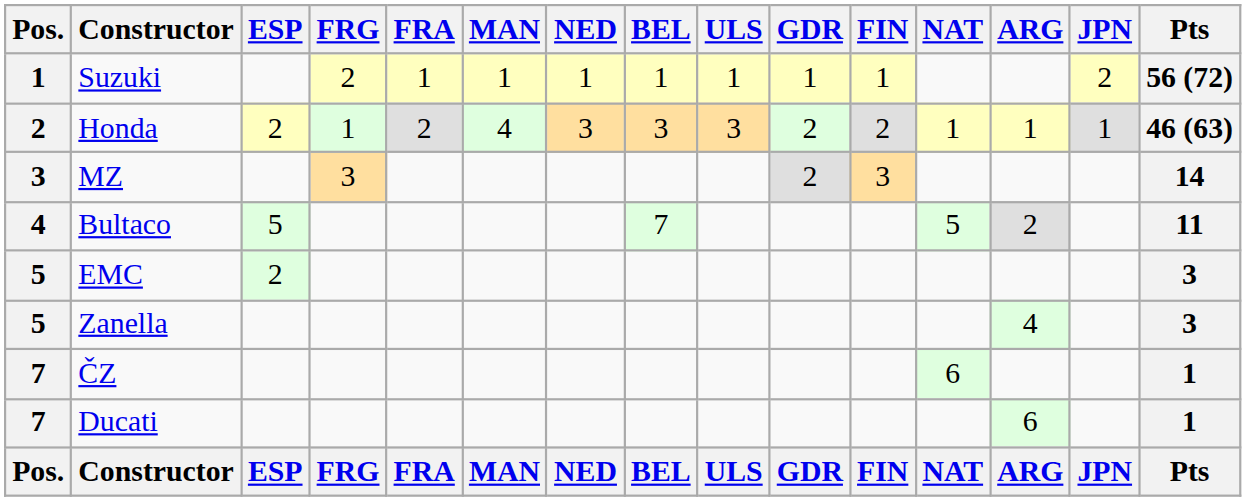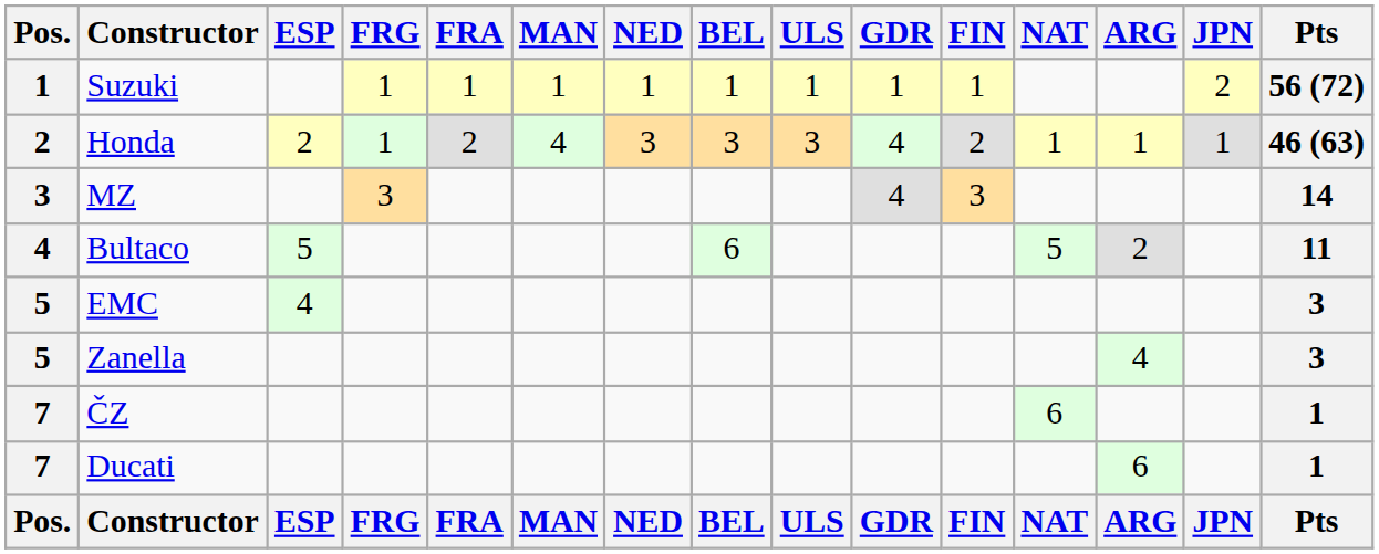Suzuki | FRG: 2 -> 1
Honda | GDR: 2 -> 4
MZ | GDR: 2 -> 4
Bultaco | BEL: 7 -> 6
EMC | ESP: 2 -> 4
